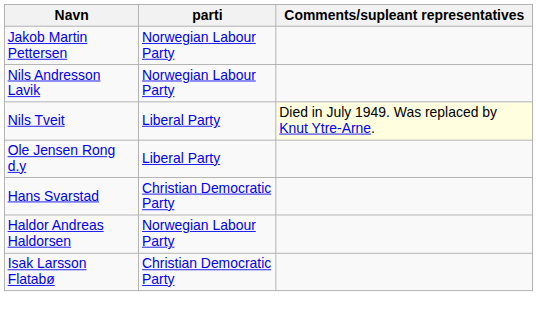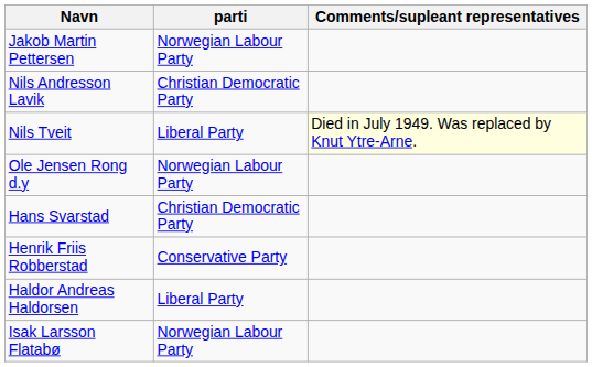Nils Andresson Lavik | parti: Norwegian Labour Party -> Christian Democratic Party
Ole Jensen Rong d.y | parti: Liberal Party -> Norwegian Labour Party
+ row: Henrik Friis Robberstad | Conservative Party
Haldor Andreas Haldorsen | parti: Norwegian Labour Party -> Liberal Party
Isak Larsson Flatabø | parti: Christian Democratic Party -> Norwegian Labour Party
